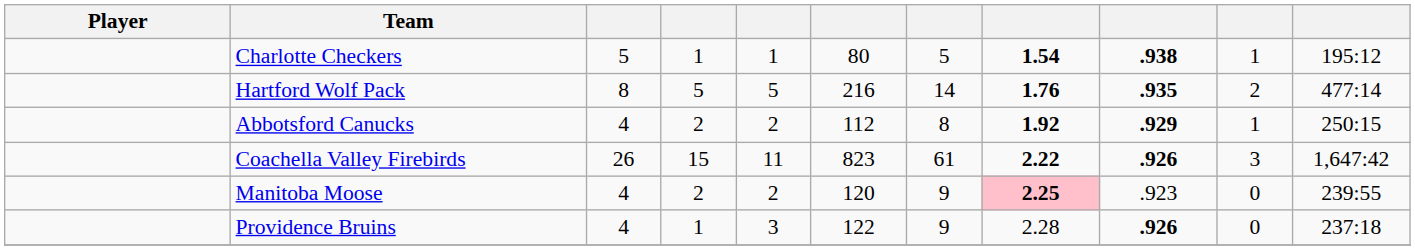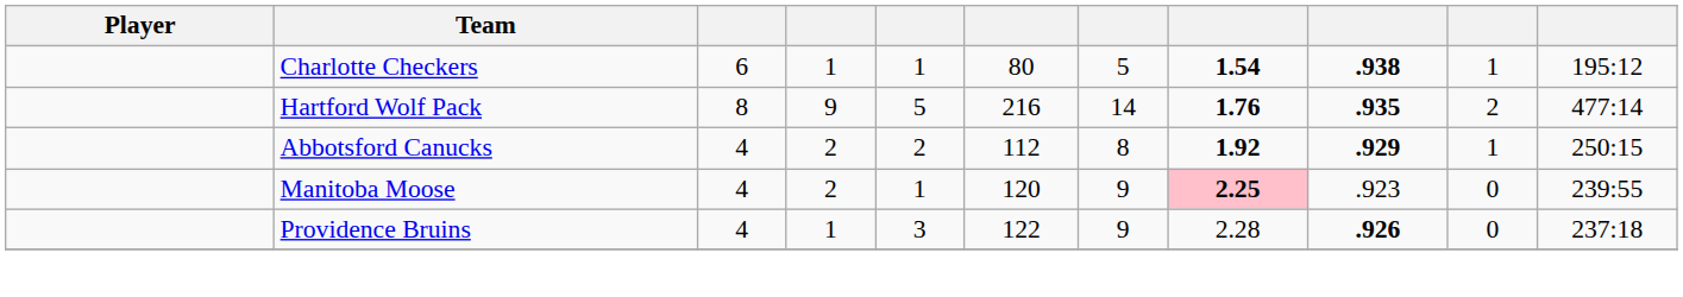Charlotte Checkers | column 3: 5 -> 6
Hartford Wolf Pack | column 4: 5 -> 9
- row: Coachella Valley Firebirds | 26 | 15 | 11 | 823 | 61 | 2.22 | .926 | 3 | 1,647:42
Manitoba Moose | column 5: 2 -> 1
